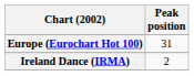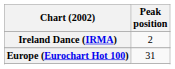rows swapped: Europe (Eurochart Hot 100) <-> Ireland Dance (IRMA)
